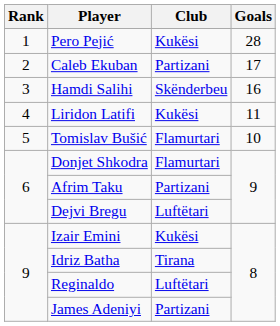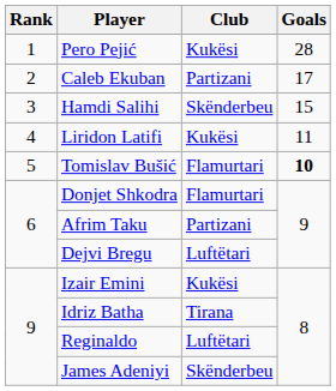Hamdi Salihi | Goals: 16 -> 15
Tomislav Bušić | Goals: normal -> bold
James Adeniyi | Club: Partizani -> Skënderbeu
